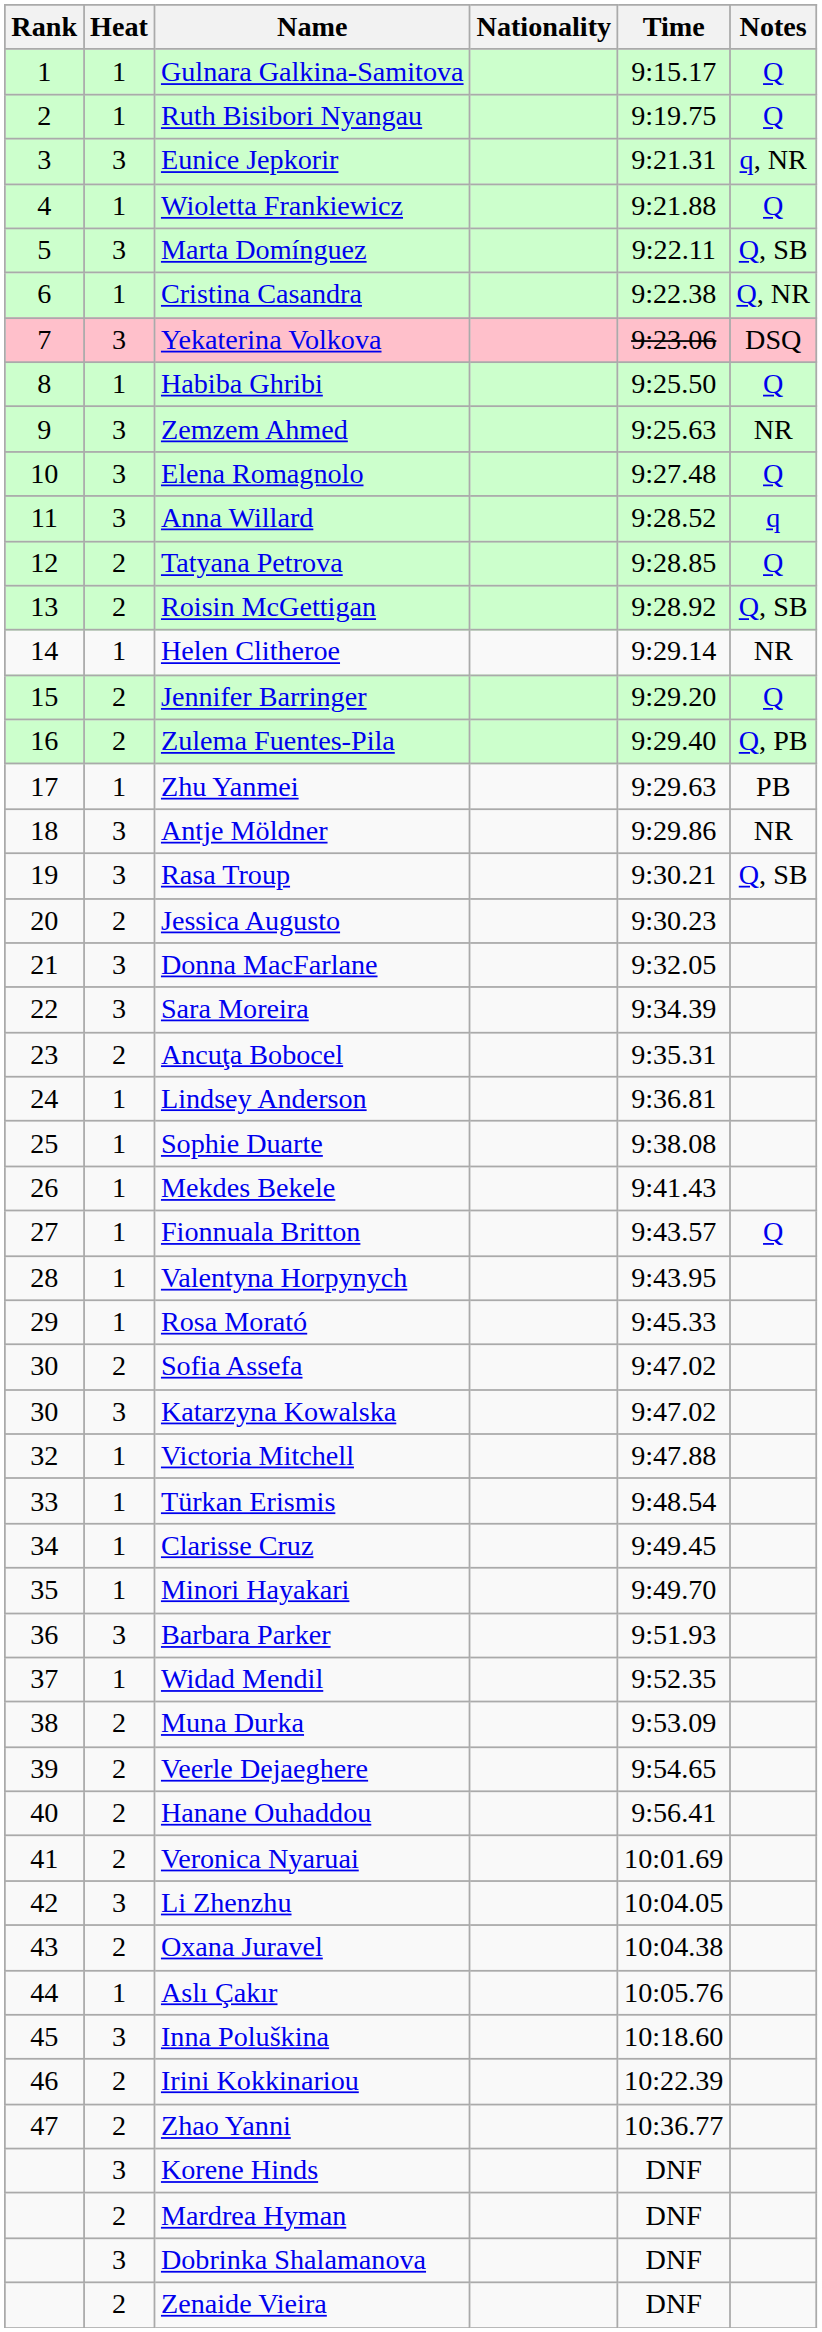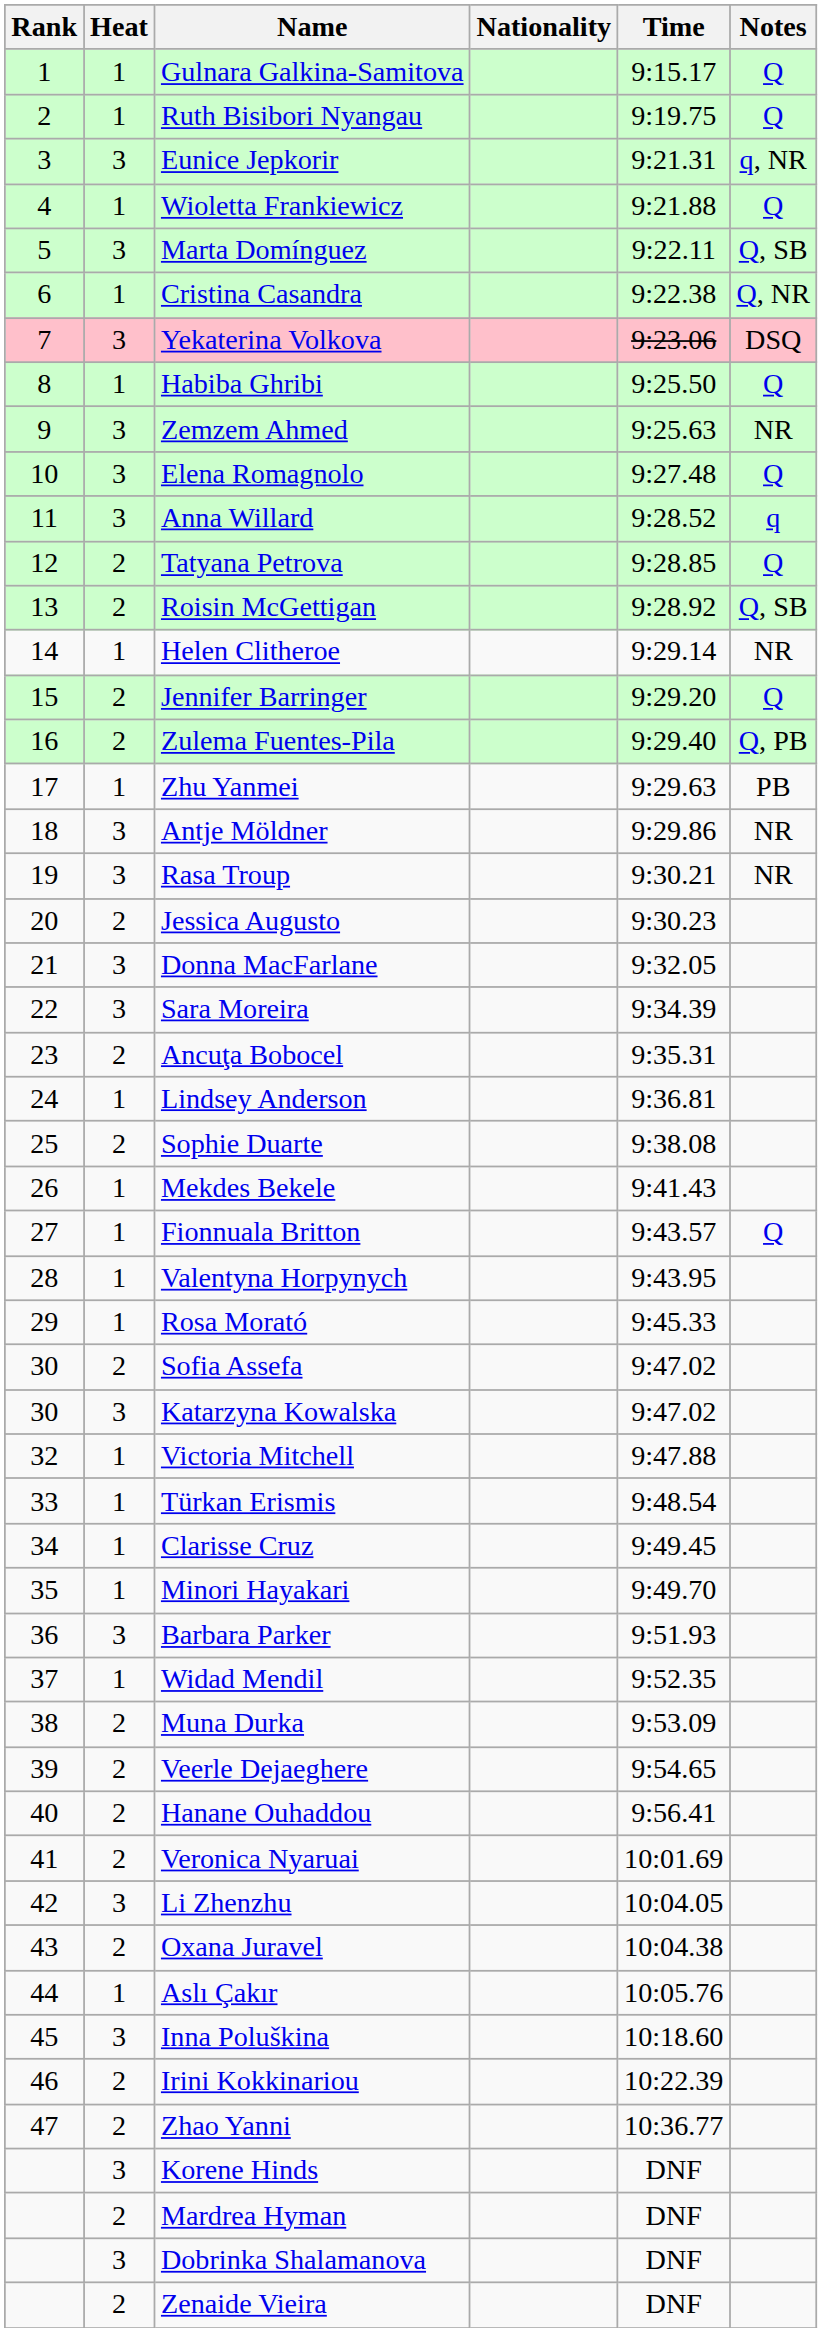Rasa Troup | Notes: Q, SB -> NR
Sophie Duarte | Heat: 1 -> 2
